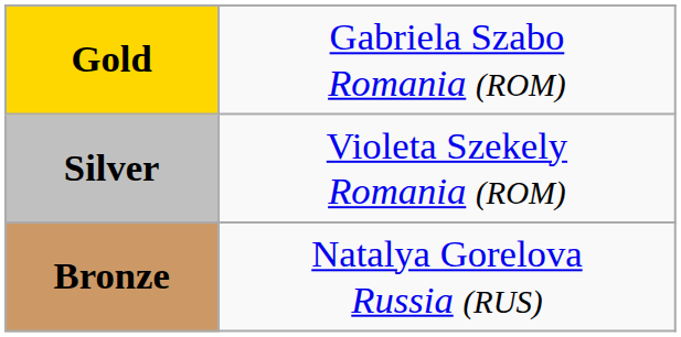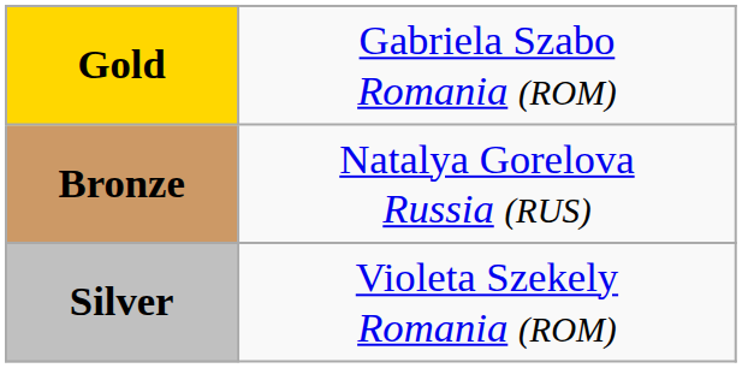rows swapped: Silver <-> Bronze
